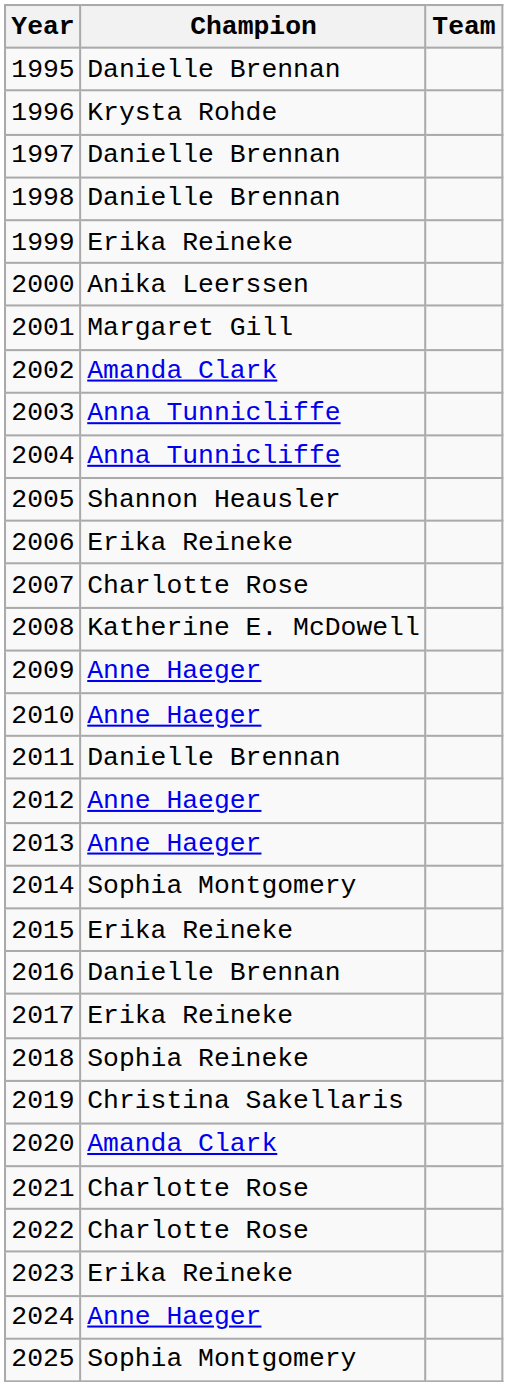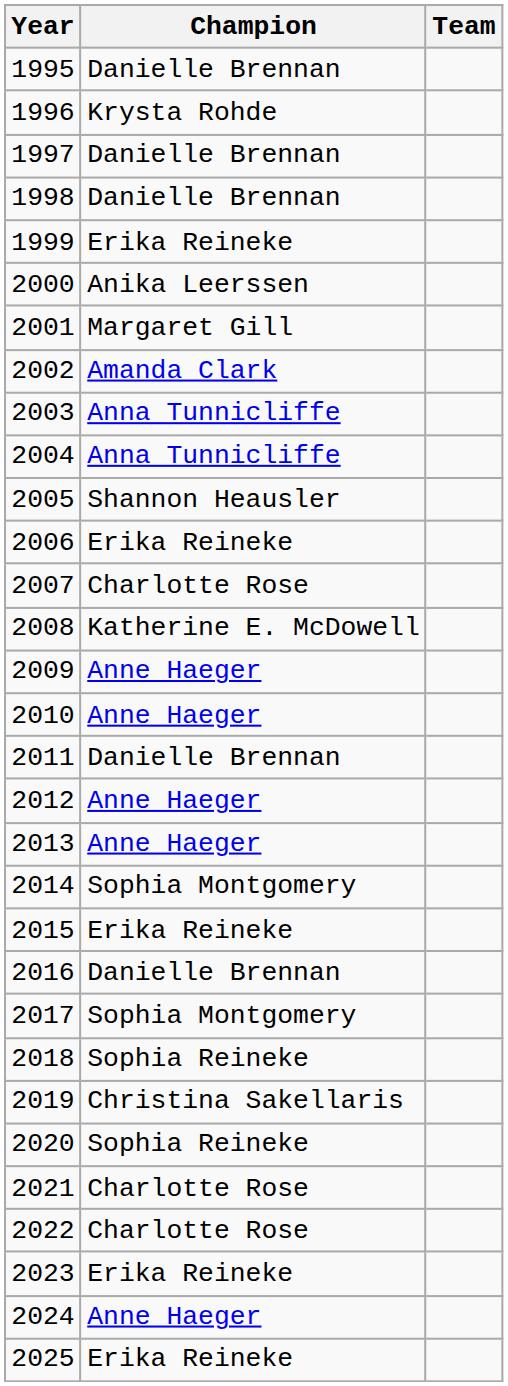2017 | Champion: Erika Reineke -> Sophia Montgomery
2020 | Champion: Amanda Clark -> Sophia Reineke
2025 | Champion: Sophia Montgomery -> Erika Reineke
